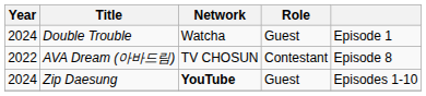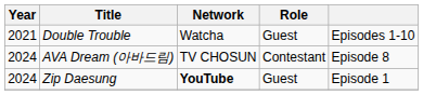Double Trouble | Year: 2024 -> 2021
Double Trouble | column 5: Episode 1 -> Episodes 1-10
AVA Dream (아바드림) | Year: 2022 -> 2024
Zip Daesung | column 5: Episodes 1-10 -> Episode 1
